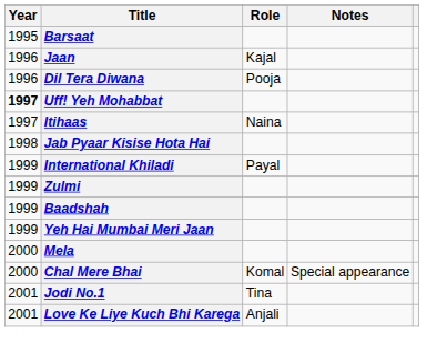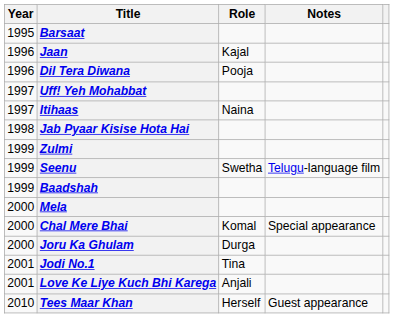Uff! Yeh Mohabbat | Year: bold -> normal
- row: 1999 | International Khiladi | Payal
+ row: 1999 | Seenu | Swetha | Telugu-language film
- row: 1999 | Yeh Hai Mumbai Meri Jaan
+ row: 2000 | Joru Ka Ghulam | Durga
+ row: 2010 | Tees Maar Khan | Herself | Guest appearance
